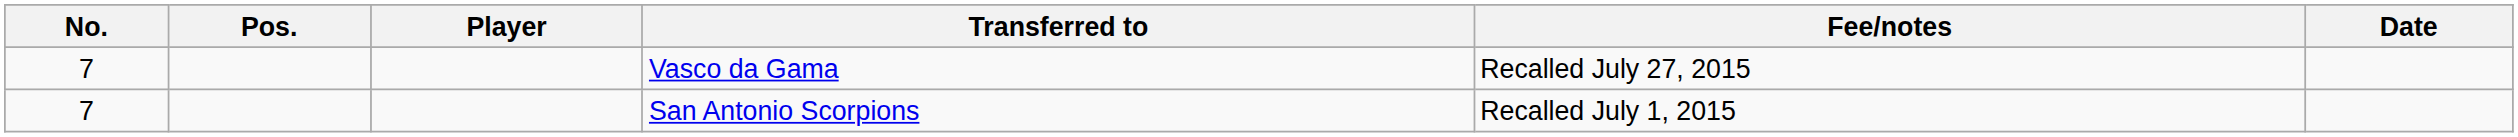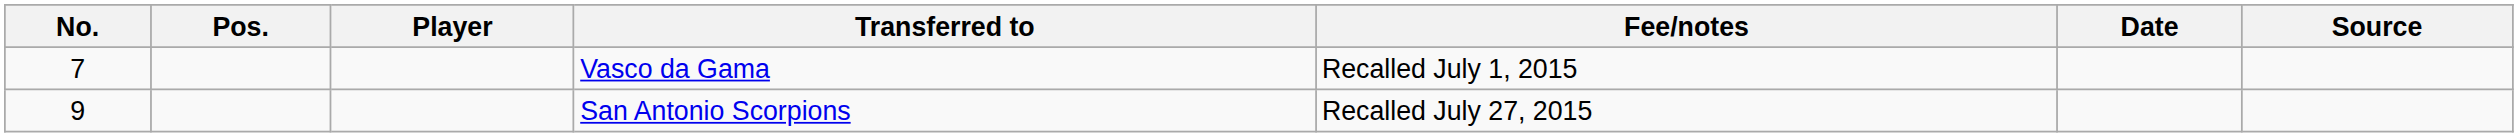+ column: Source
Vasco da Gama | Fee/notes: Recalled July 27, 2015 -> Recalled July 1, 2015
San Antonio Scorpions | No.: 7 -> 9
San Antonio Scorpions | Fee/notes: Recalled July 1, 2015 -> Recalled July 27, 2015
